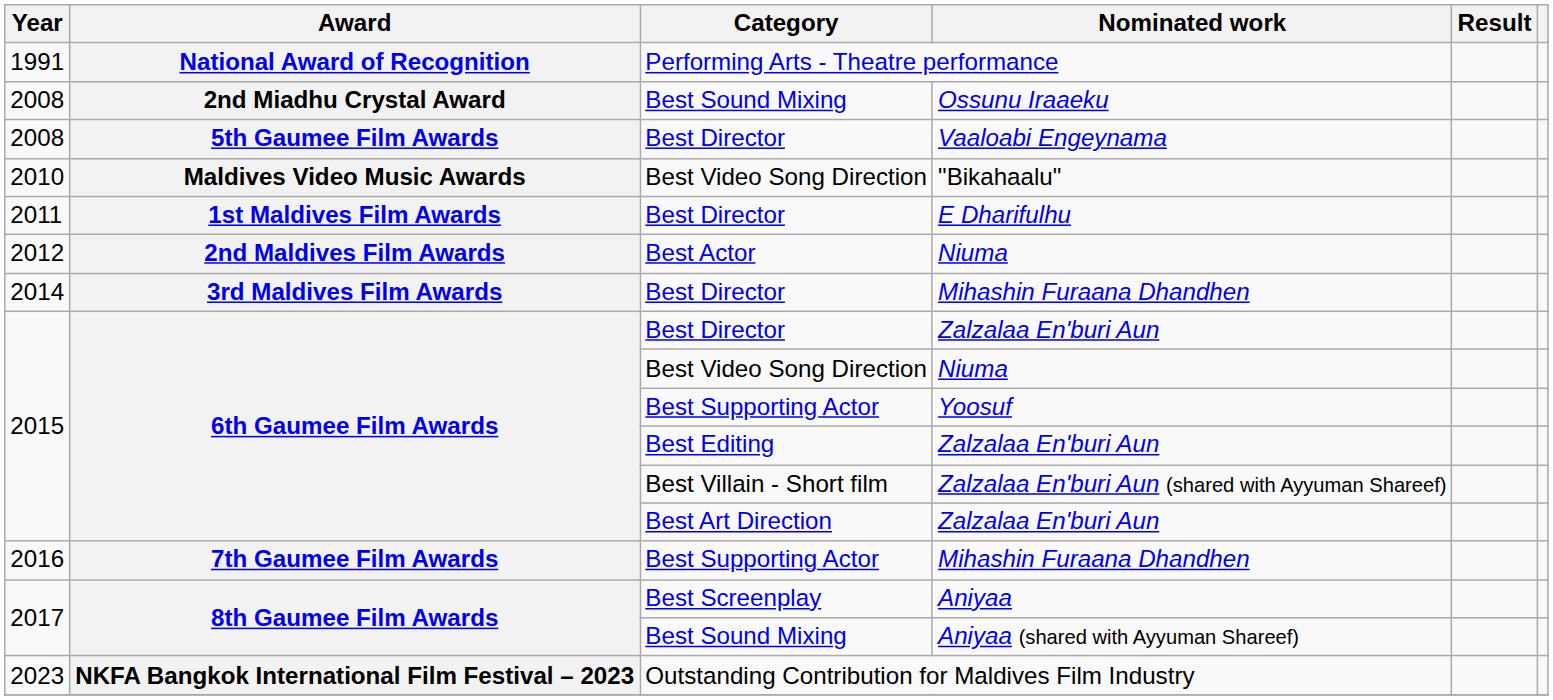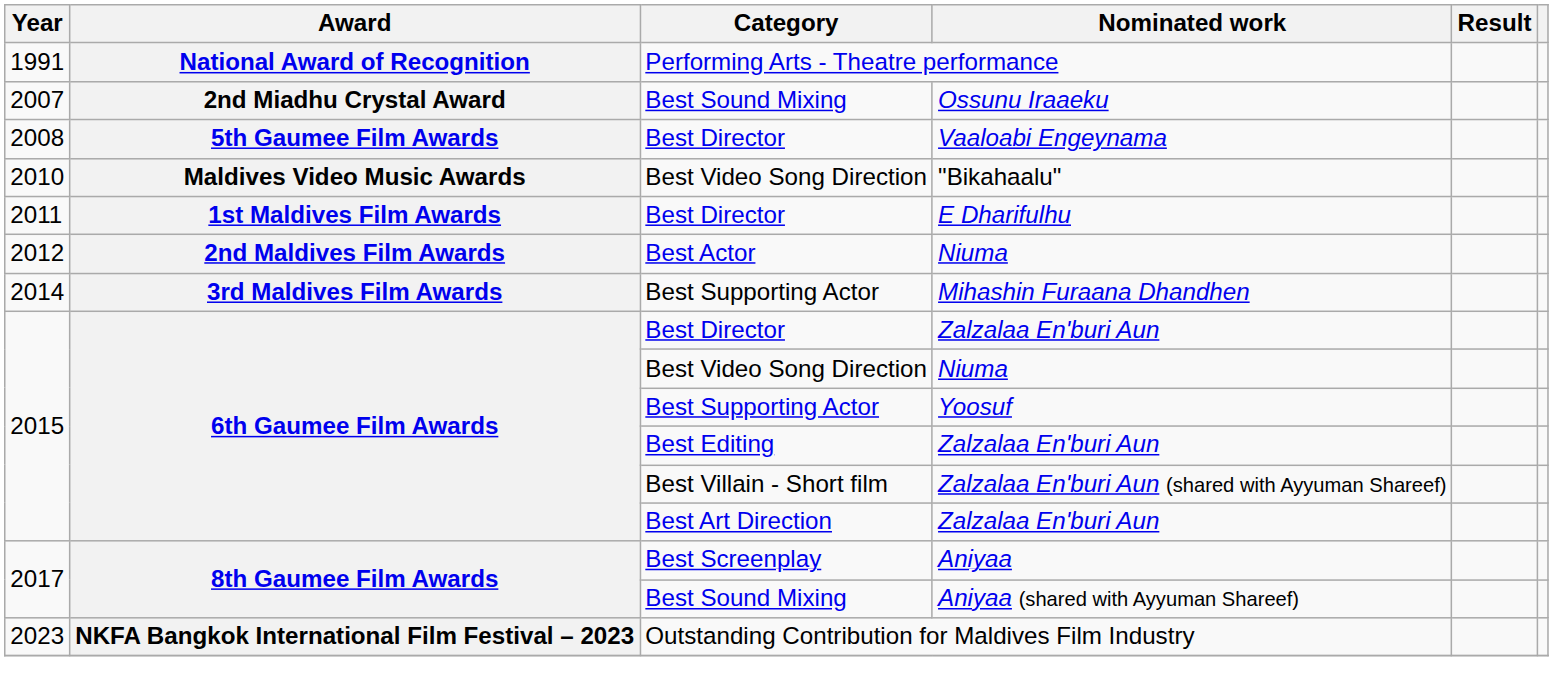Ossunu Iraaeku | Year: 2008 -> 2007
3rd Maldives Film Awards / Mihashin Furaana Dhandhen | Category: Best Director -> Best Supporting Actor
- row: 2016 | 7th Gaumee Film Awards | Best Supporting Actor | Mihashin Furaana Dhandhen
